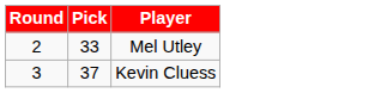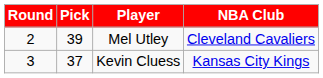+ column: NBA Club | Cleveland Cavaliers | Kansas City Kings
Mel Utley | Pick: 33 -> 39
